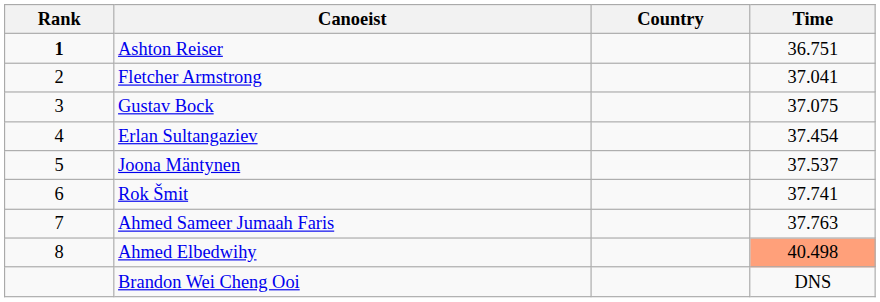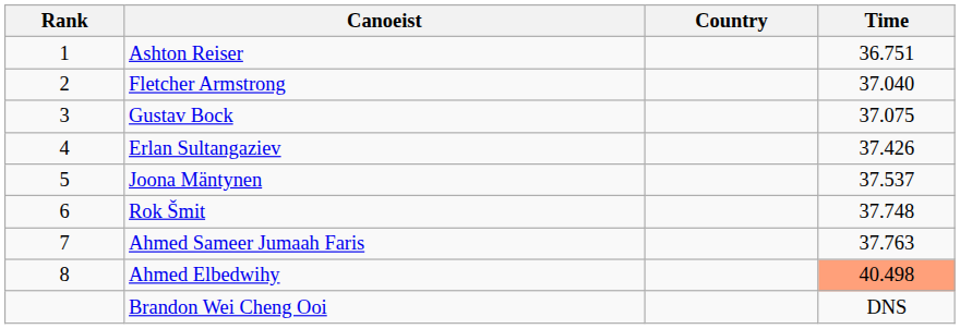Ashton Reiser | Rank: bold -> normal
Fletcher Armstrong | Time: 37.041 -> 37.040
Erlan Sultangaziev | Time: 37.454 -> 37.426
Rok Šmit | Time: 37.741 -> 37.748
